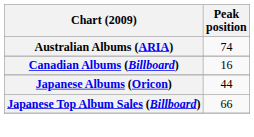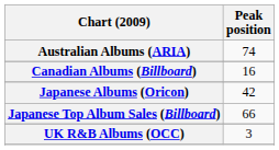Japanese Albums (Oricon) | Peak position: 44 -> 42
+ row: UK R&B Albums (OCC) | 3
